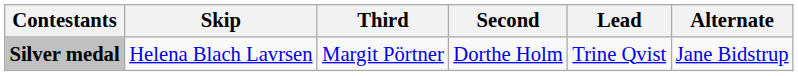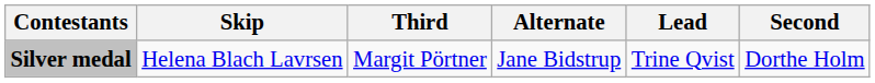columns swapped: Second <-> Alternate
